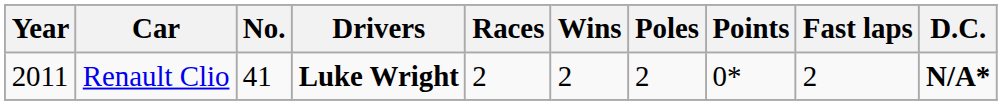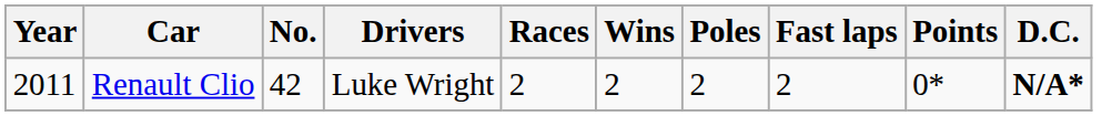columns swapped: Fast laps <-> Points
Renault Clio | No.: 41 -> 42
Renault Clio | Drivers: bold -> normal
